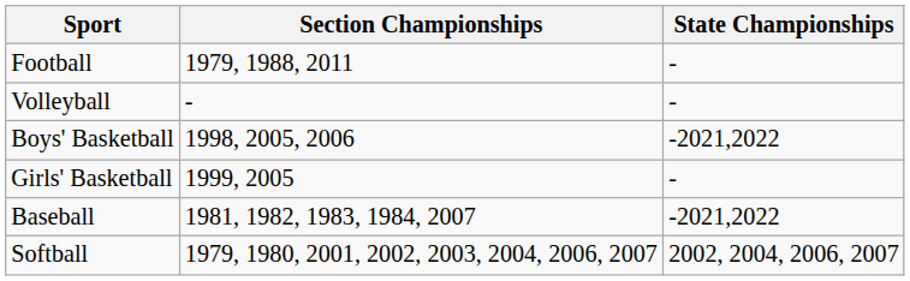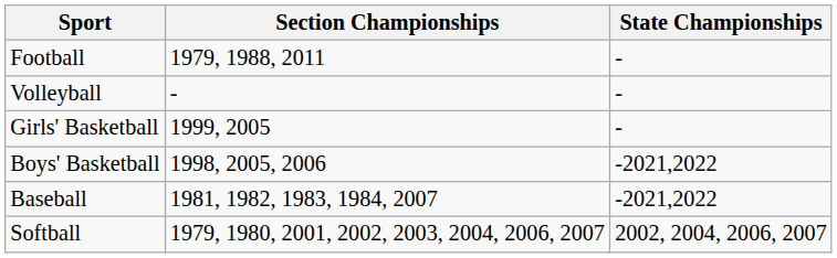rows swapped: Boys' Basketball <-> Girls' Basketball
